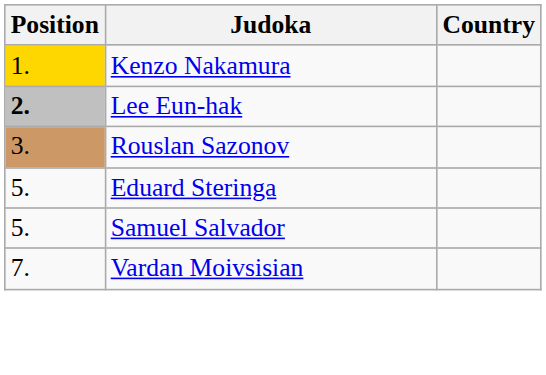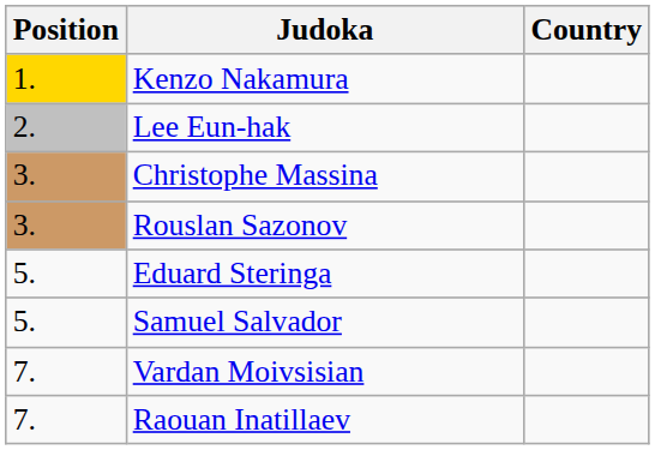Lee Eun-hak | Position: bold -> normal
+ row: 3. | Christophe Massina
+ row: 7. | Raouan Inatillaev
